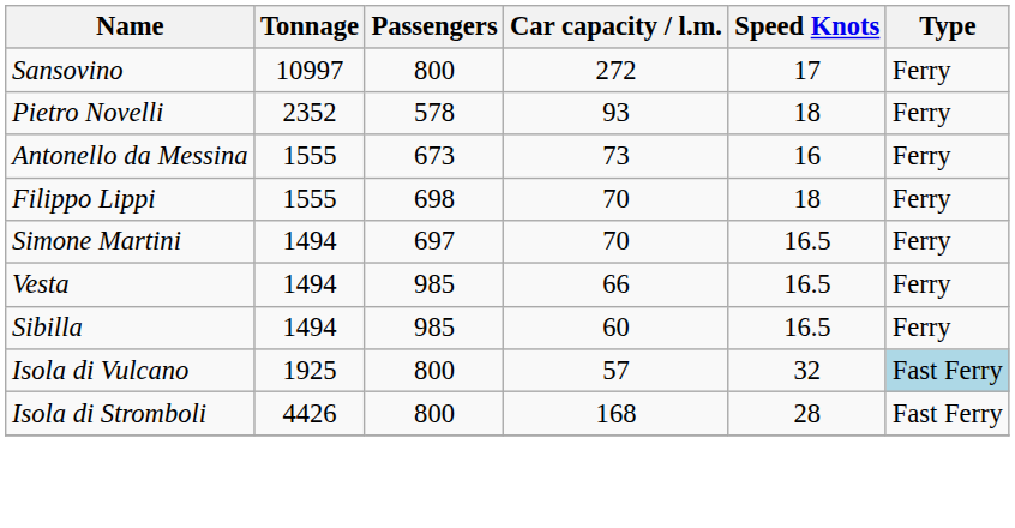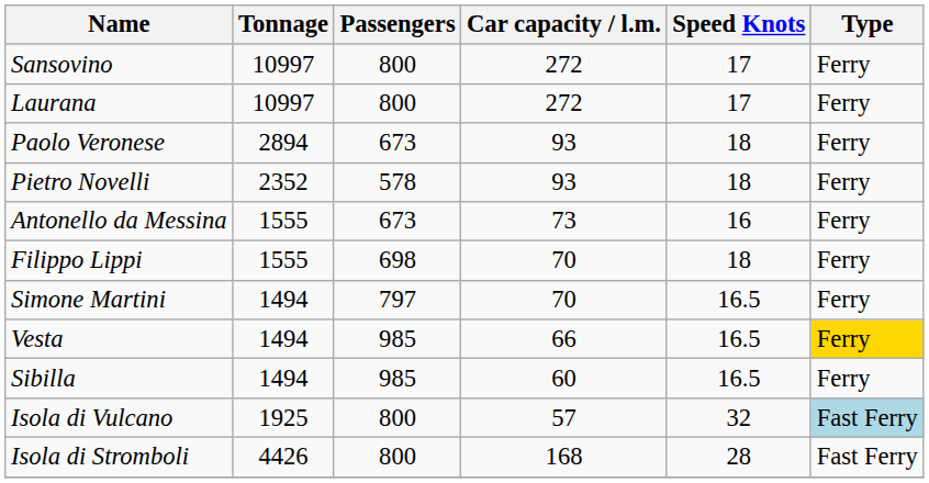+ row: Laurana | 10997 | 800 | 272 | 17 | Ferry
+ row: Paolo Veronese | 2894 | 673 | 93 | 18 | Ferry
Simone Martini | Passengers: 697 -> 797
Vesta | Type: no background -> gold background
